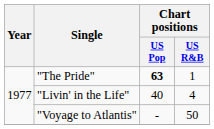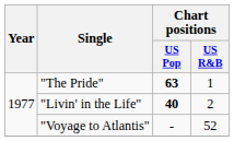"Livin' in the Life" | Chart positions / US Pop: normal -> bold
"Livin' in the Life" | Chart positions / US R&B: 4 -> 2
"Voyage to Atlantis" | Chart positions / US R&B: 50 -> 52
